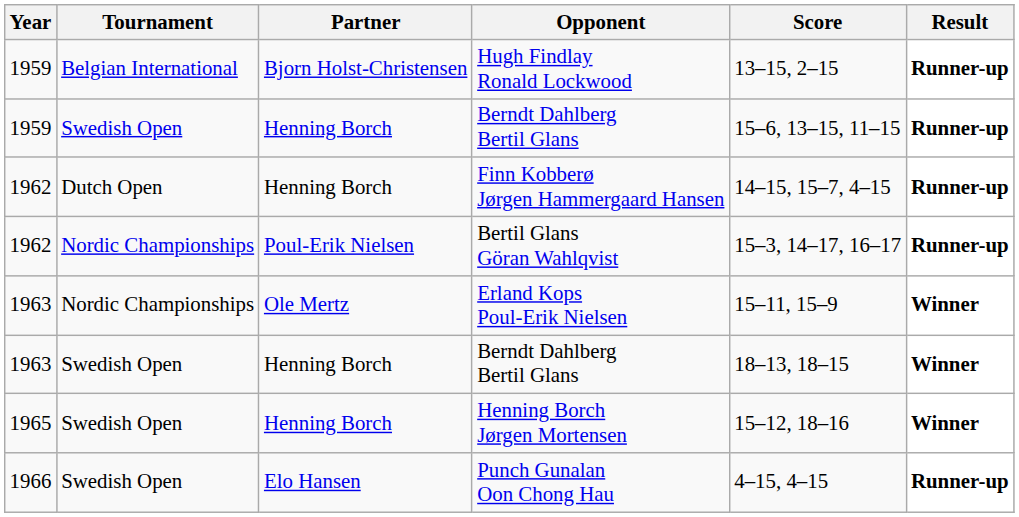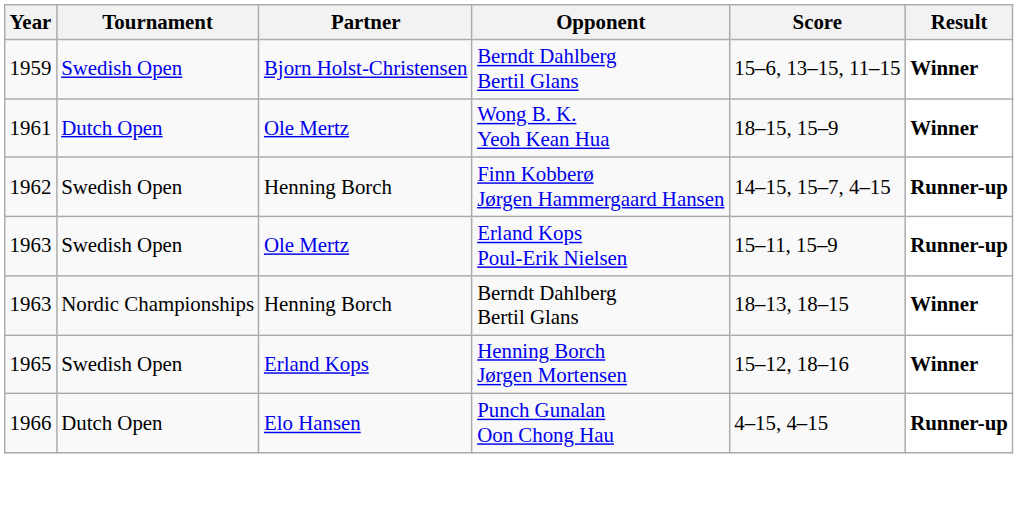- row: 1959 | Belgian International | Bjorn Holst-Christensen | Hugh Findlay Ronald Lockwood | 13–15, 2–15 | Runner-up
1959 / Berndt Dahlberg Bertil Glans | Partner: Henning Borch -> Bjorn Holst-Christensen
1959 / Berndt Dahlberg Bertil Glans | Result: Runner-up -> Winner
+ row: 1961 | Dutch Open | Ole Mertz | Wong B. K. Yeoh Kean Hua | 18–15, 15–9 | Winner
Finn Kobberø Jørgen Hammergaard Hansen | Tournament: Dutch Open -> Swedish Open
- row: 1962 | Nordic Championships | Poul-Erik Nielsen | Bertil Glans Göran Wahlqvist | 15–3, 14–17, 16–17 | Runner-up
Erland Kops Poul-Erik Nielsen | Tournament: Nordic Championships -> Swedish Open
Erland Kops Poul-Erik Nielsen | Result: Winner -> Runner-up
1963 / Berndt Dahlberg Bertil Glans | Tournament: Swedish Open -> Nordic Championships
Henning Borch Jørgen Mortensen | Partner: Henning Borch -> Erland Kops
Punch Gunalan Oon Chong Hau | Tournament: Swedish Open -> Dutch Open
